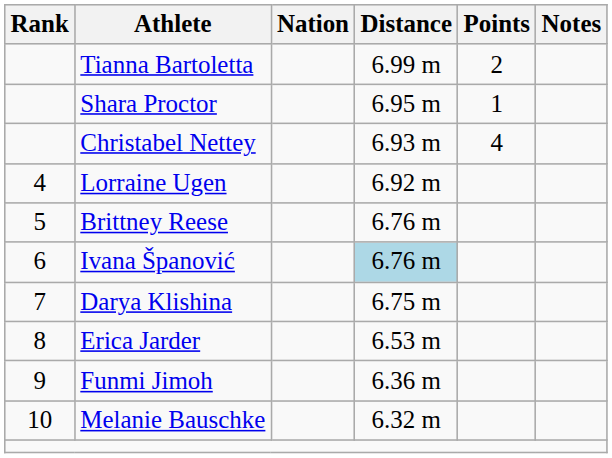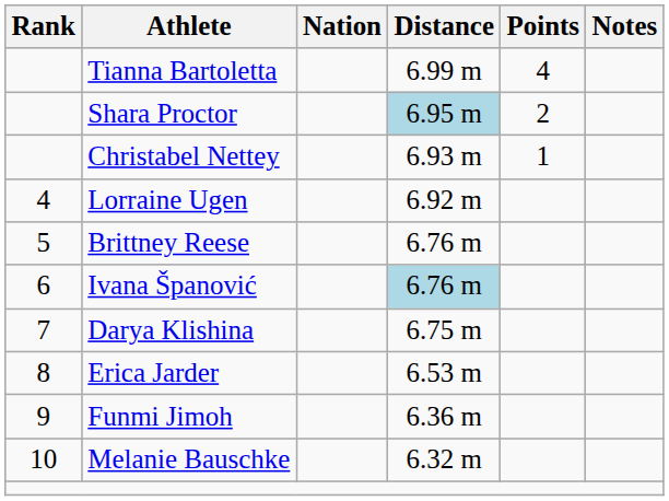Tianna Bartoletta | Points: 2 -> 4
Shara Proctor | Distance: no background -> lightblue background
Shara Proctor | Points: 1 -> 2
Christabel Nettey | Points: 4 -> 1
